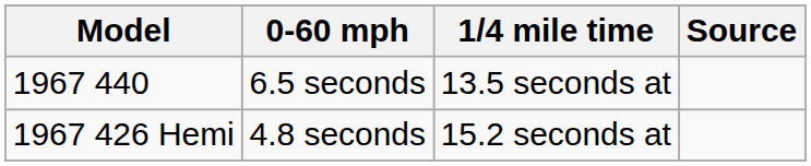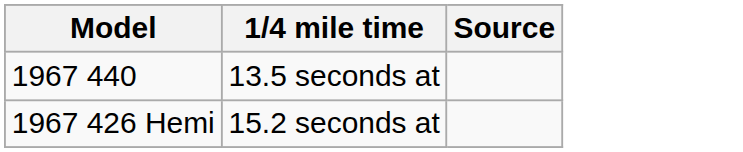- column: 0-60 mph | 6.5 seconds | 4.8 seconds
